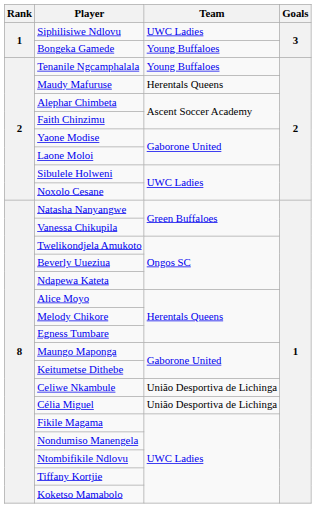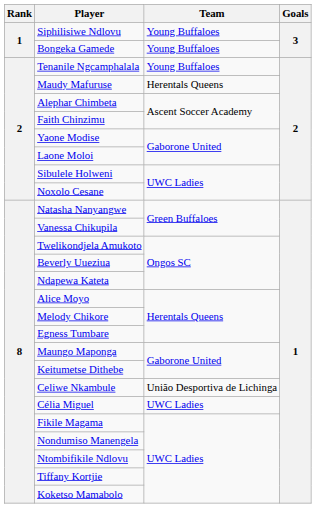Siphilisiwe Ndlovu | Team: UWC Ladies -> Young Buffaloes
Célia Miguel | Team: União Desportiva de Lichinga -> UWC Ladies
